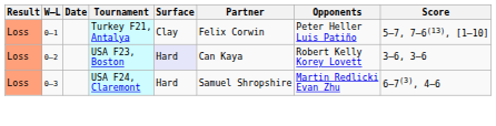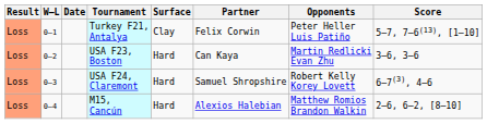USA F23, Boston | Surface: lavender background -> no background
USA F23, Boston | Opponents: Robert Kelly Korey Lovett -> Martin Redlicki Evan Zhu
USA F24, Claremont | Opponents: Martin Redlicki Evan Zhu -> Robert Kelly Korey Lovett
+ row: Loss | 0–4 | M15, Cancún | Hard | Alexios Halebian | Matthew Romios Brandon Walkin | 2–6, 6–2, [8–10]
